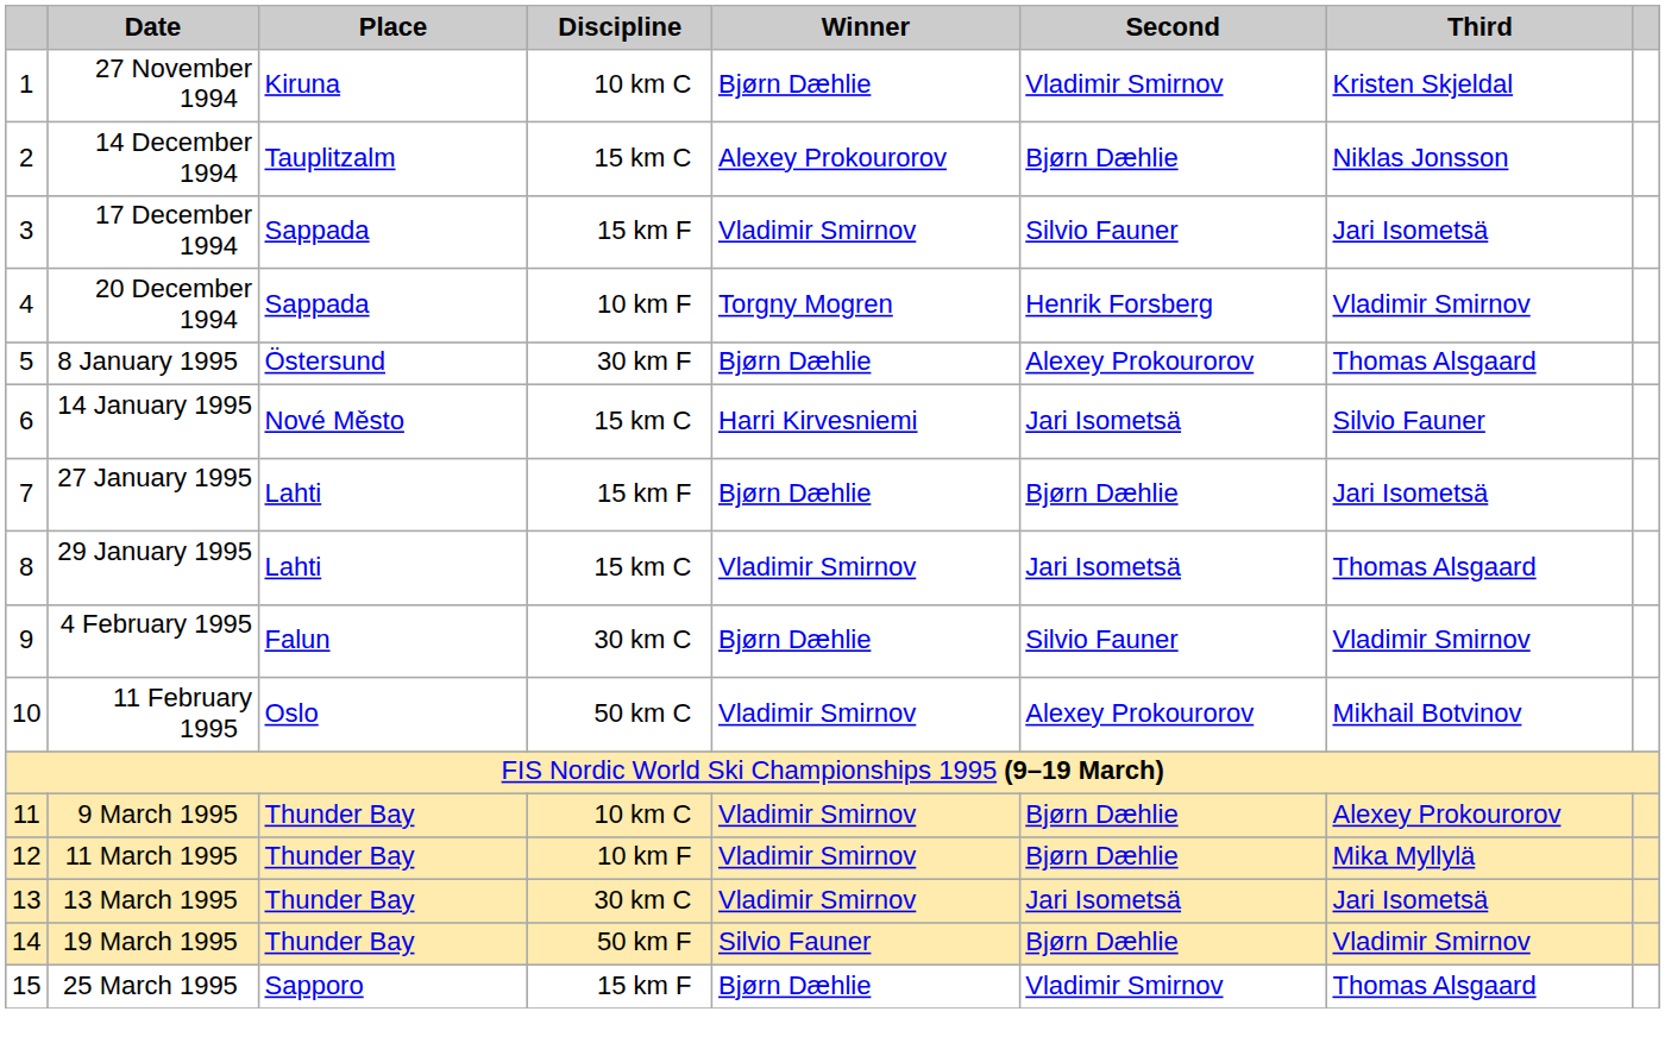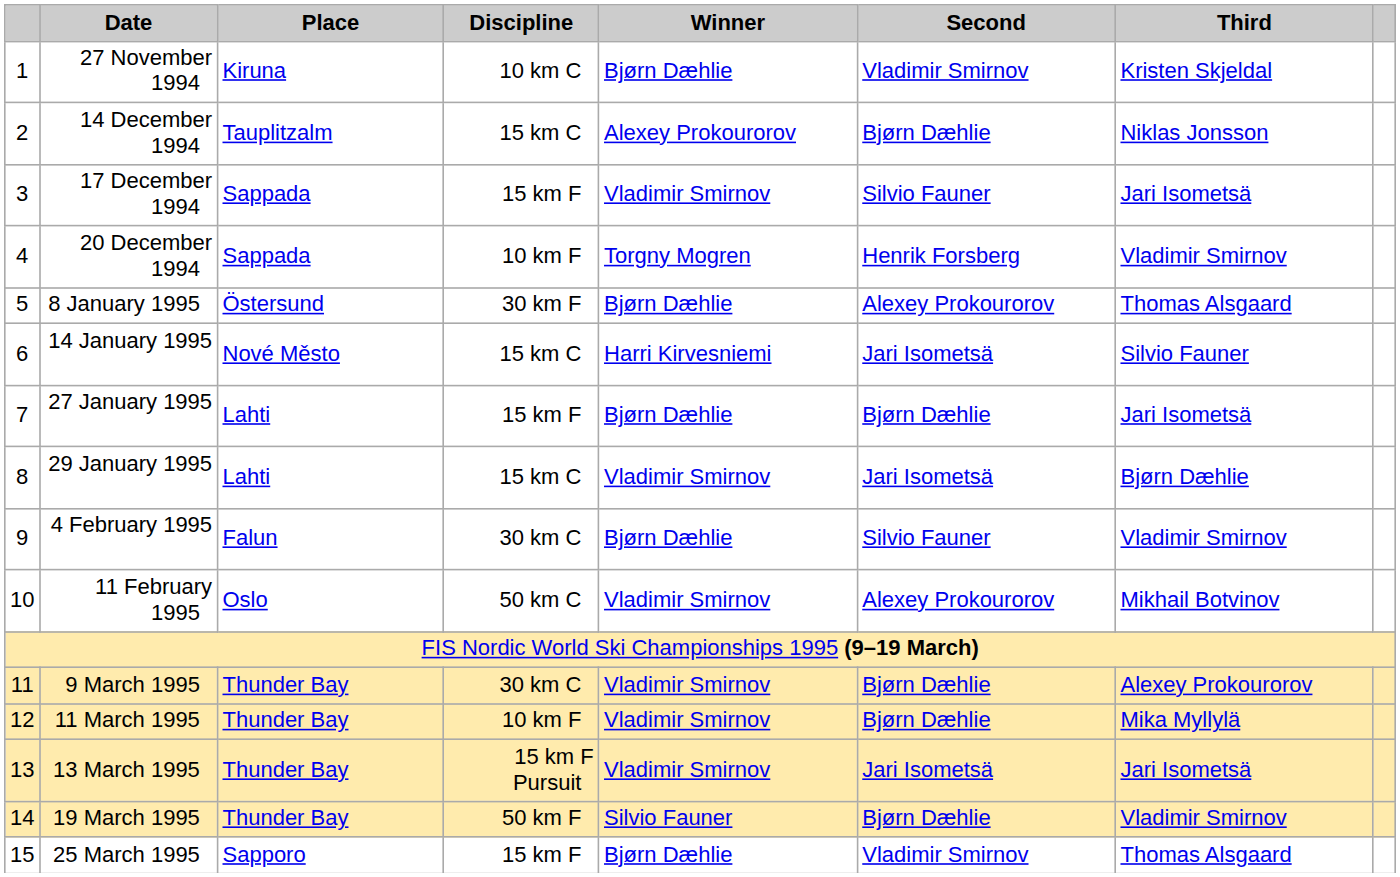29 January 1995 | Third: Thomas Alsgaard -> Bjørn Dæhlie
9 March 1995 | Discipline: 10 km C -> 30 km C
13 March 1995 | Discipline: 30 km C -> 15 km F Pursuit
